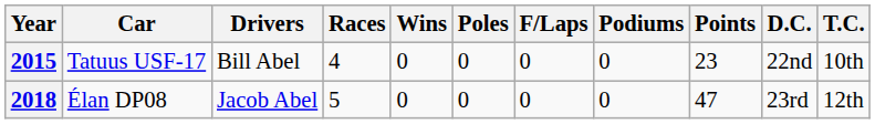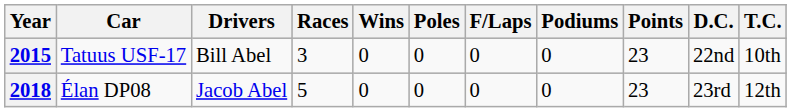2015 | Races: 4 -> 3
2018 | Points: 47 -> 23
